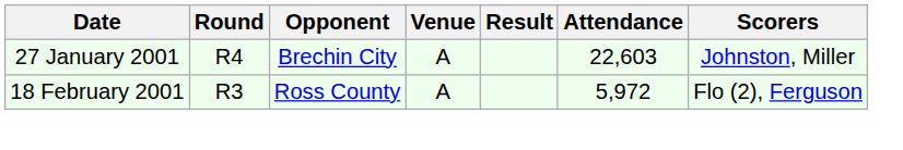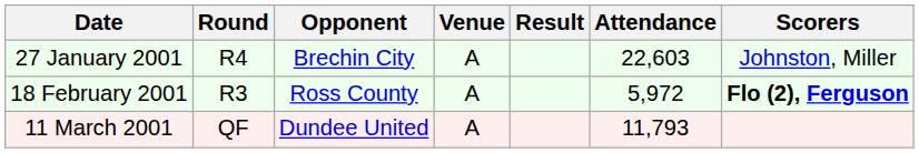18 February 2001 | Scorers: normal -> bold
+ row: 11 March 2001 | QF | Dundee United | A | 11,793
